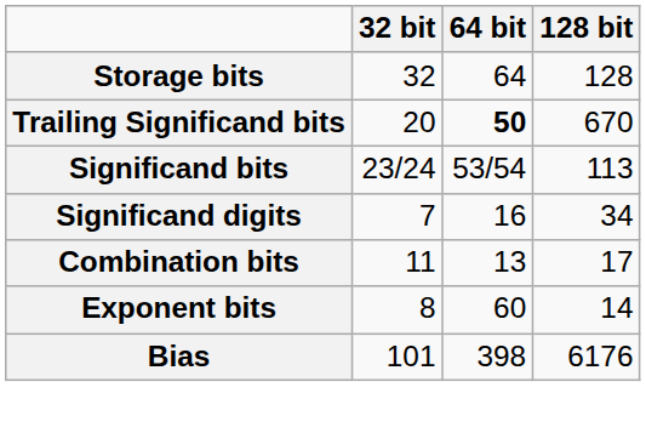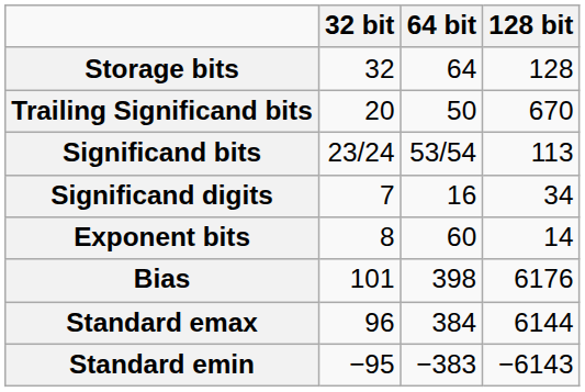Trailing Significand bits | 64 bit: bold -> normal
- row: Combination bits | 11 | 13 | 17
+ row: Standard emax | 96 | 384 | 6144
+ row: Standard emin | −95 | −383 | −6143
